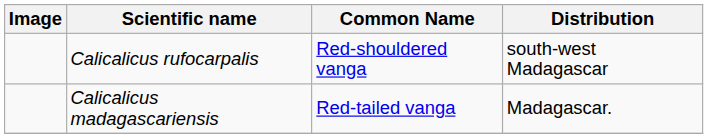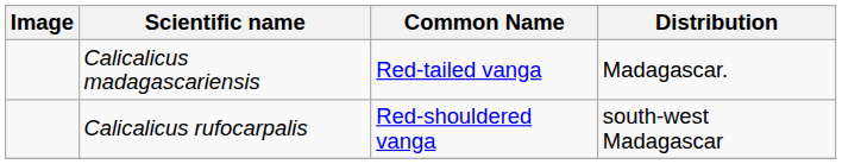rows swapped: Calicalicus madagascariensis <-> Calicalicus rufocarpalis
